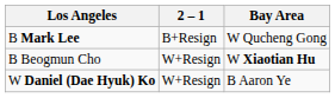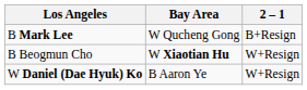columns swapped: 2 – 1 <-> Bay Area
